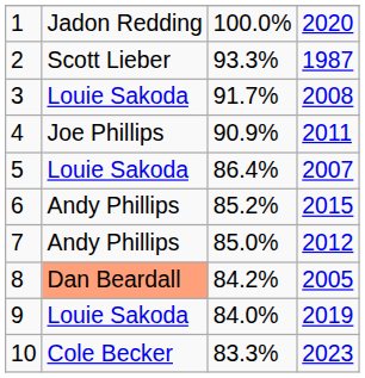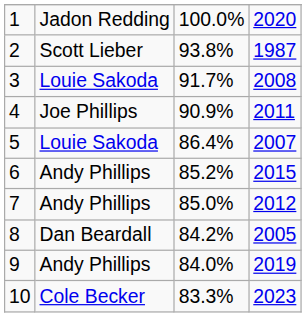2 | column 3: 93.3% -> 93.8%
8 | column 2: lightsalmon background -> no background
9 | column 2: Louie Sakoda -> Andy Phillips
